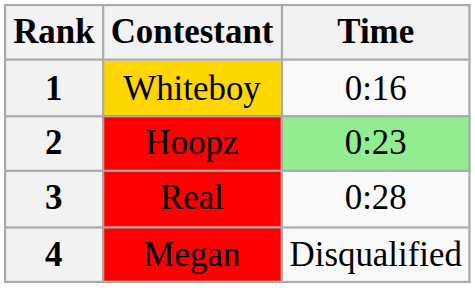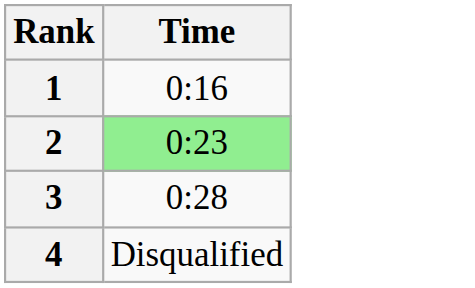- column: Contestant | Whiteboy | Hoopz | Real | Megan
